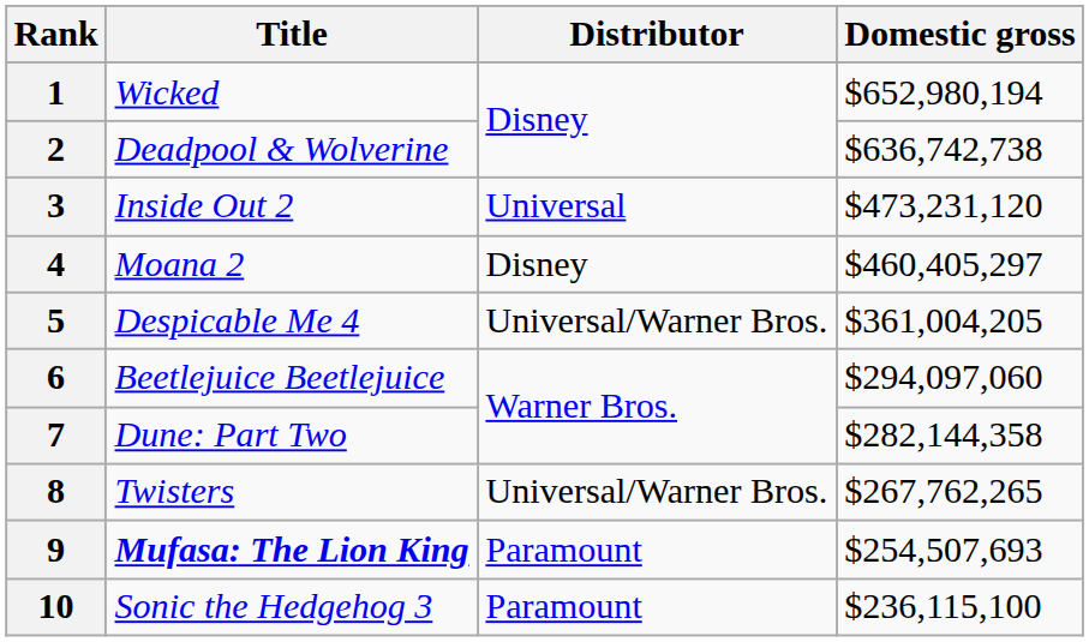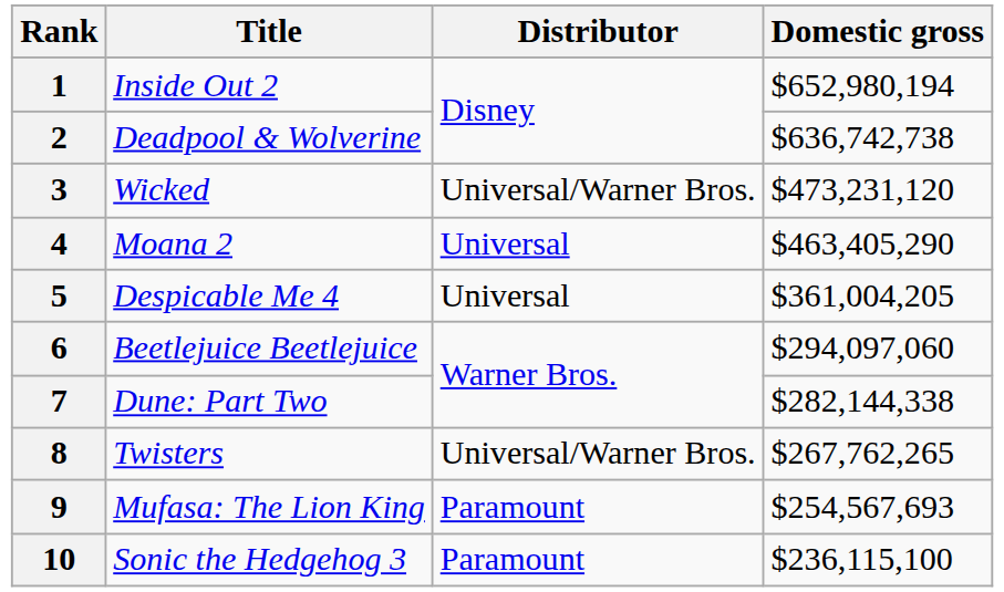1 | Title: Wicked -> Inside Out 2
3 | Title: Inside Out 2 -> Wicked
3 | Distributor: Universal -> Universal/Warner Bros.
4 | Distributor: Disney -> Universal
4 | Domestic gross: $460,405,297 -> $463,405,290
5 | Distributor: Universal/Warner Bros. -> Universal
7 | Domestic gross: $282,144,358 -> $282,144,338
9 | Title: bold -> normal
9 | Domestic gross: $254,507,693 -> $254,567,693
